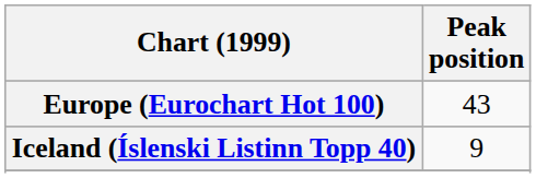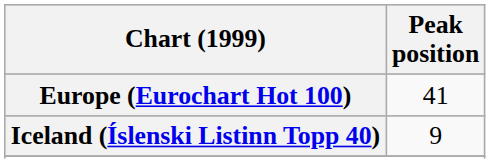Europe (Eurochart Hot 100) | Peak position: 43 -> 41
